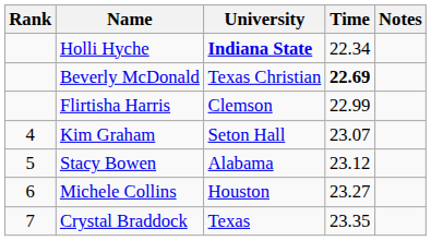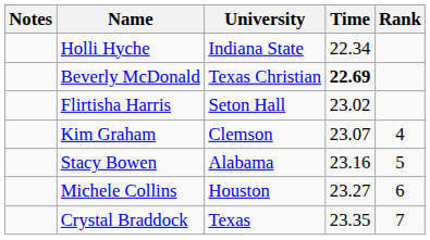columns swapped: Rank <-> Notes
Holli Hyche | University: bold -> normal
Flirtisha Harris | University: Clemson -> Seton Hall
Flirtisha Harris | Time: 22.99 -> 23.02
Kim Graham | University: Seton Hall -> Clemson
Stacy Bowen | Time: 23.12 -> 23.16
